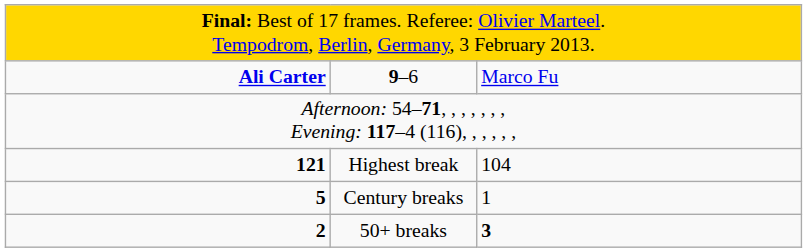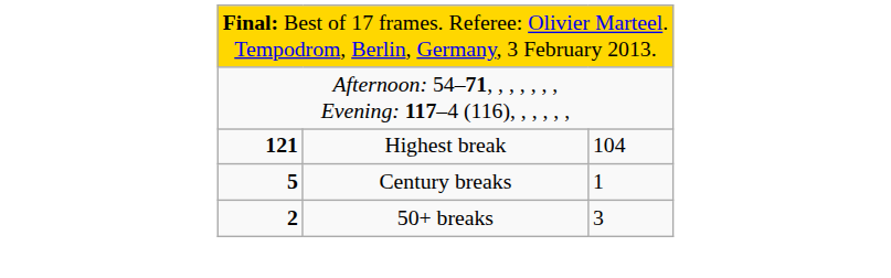- row: Ali Carter | 9–6 | Marco Fu
50+ breaks | column 3: bold -> normal
